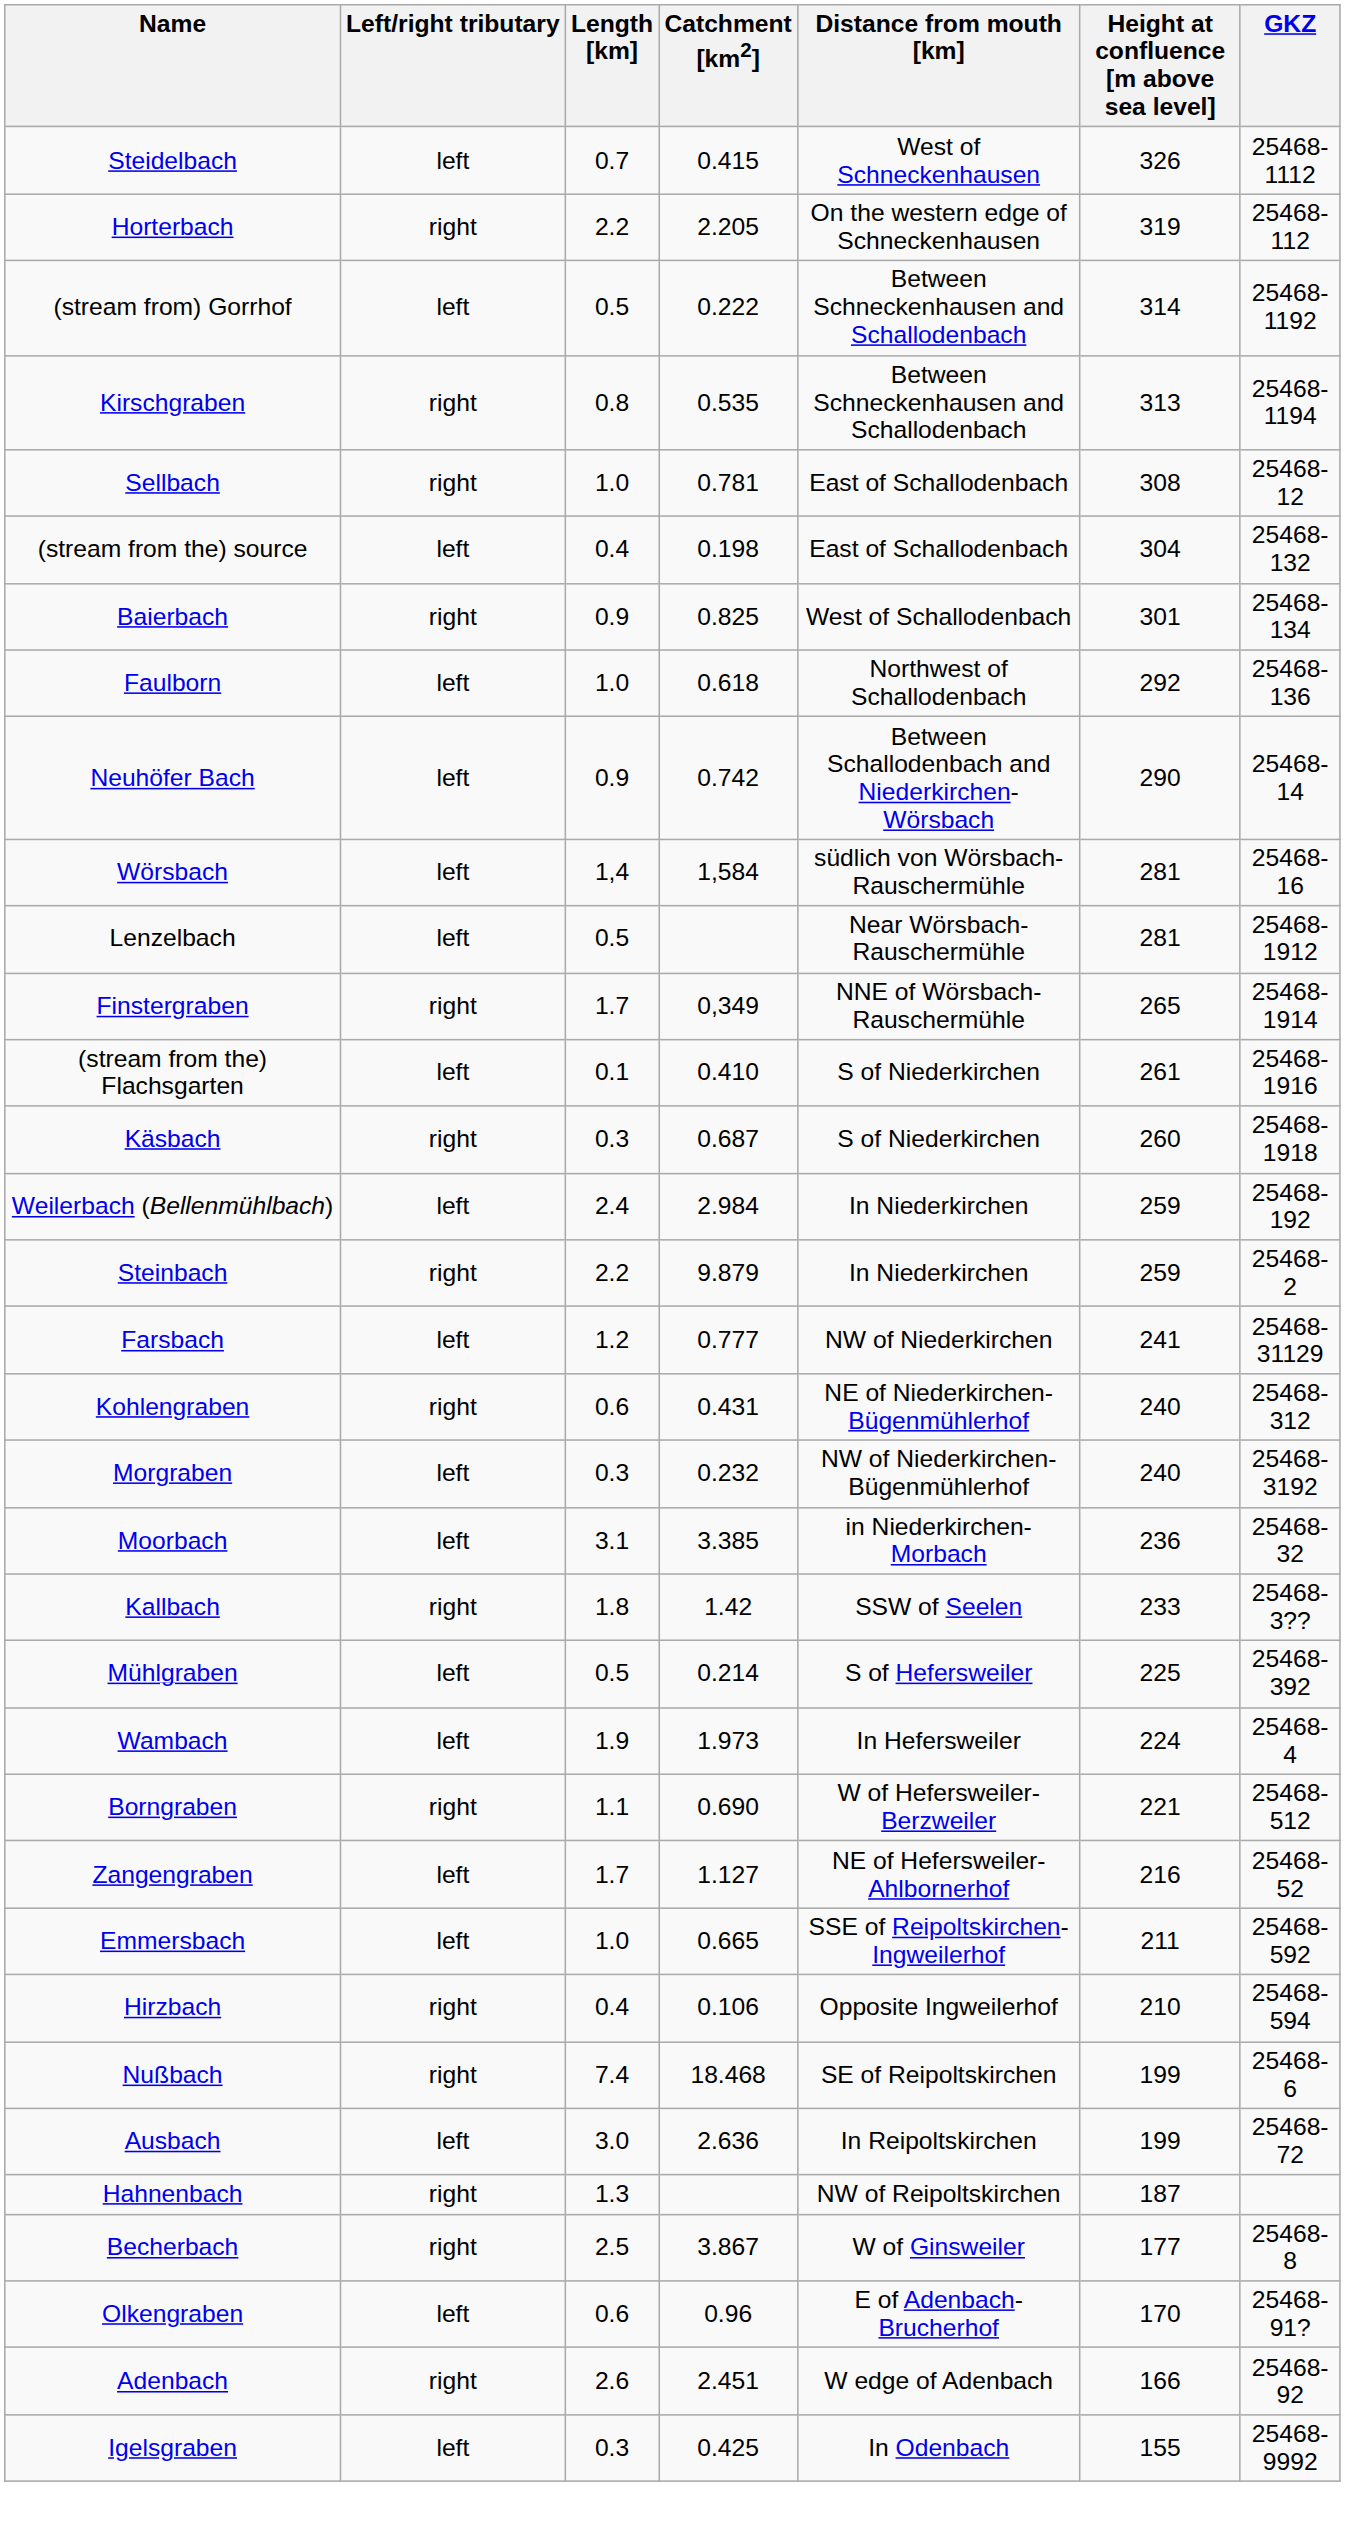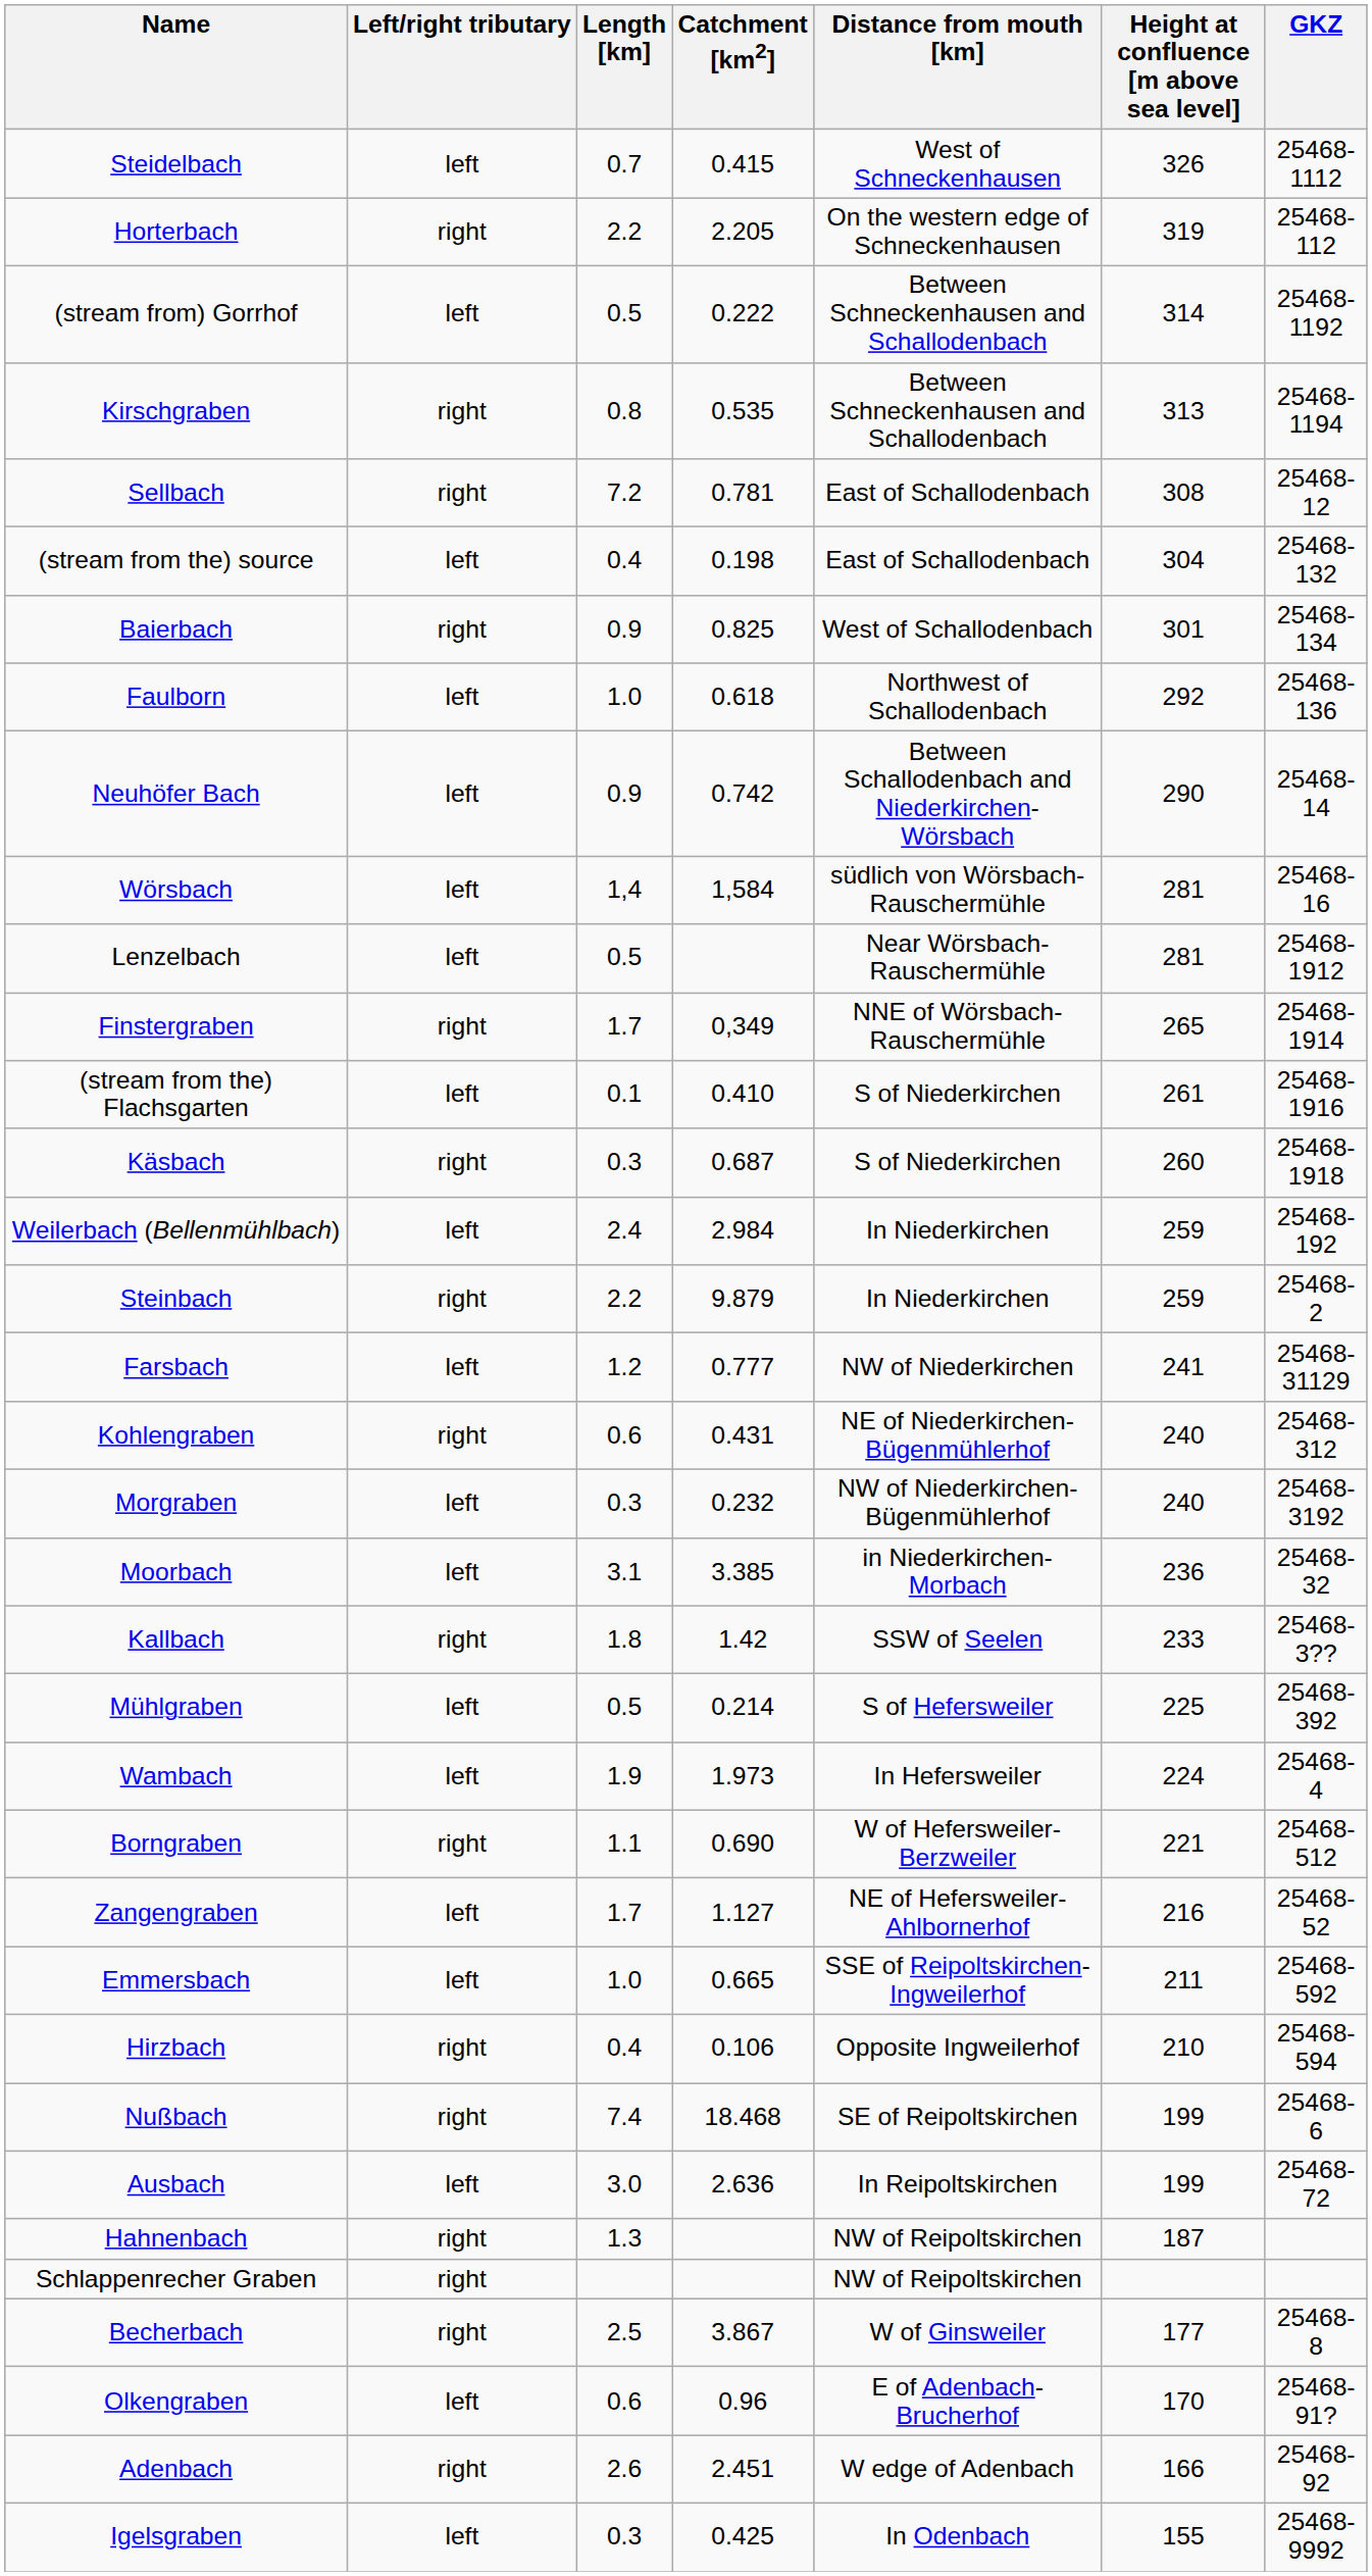Sellbach | Length [km]: 1.0 -> 7.2
+ row: Schlappenrecher Graben | right | NW of Reipoltskirchen
